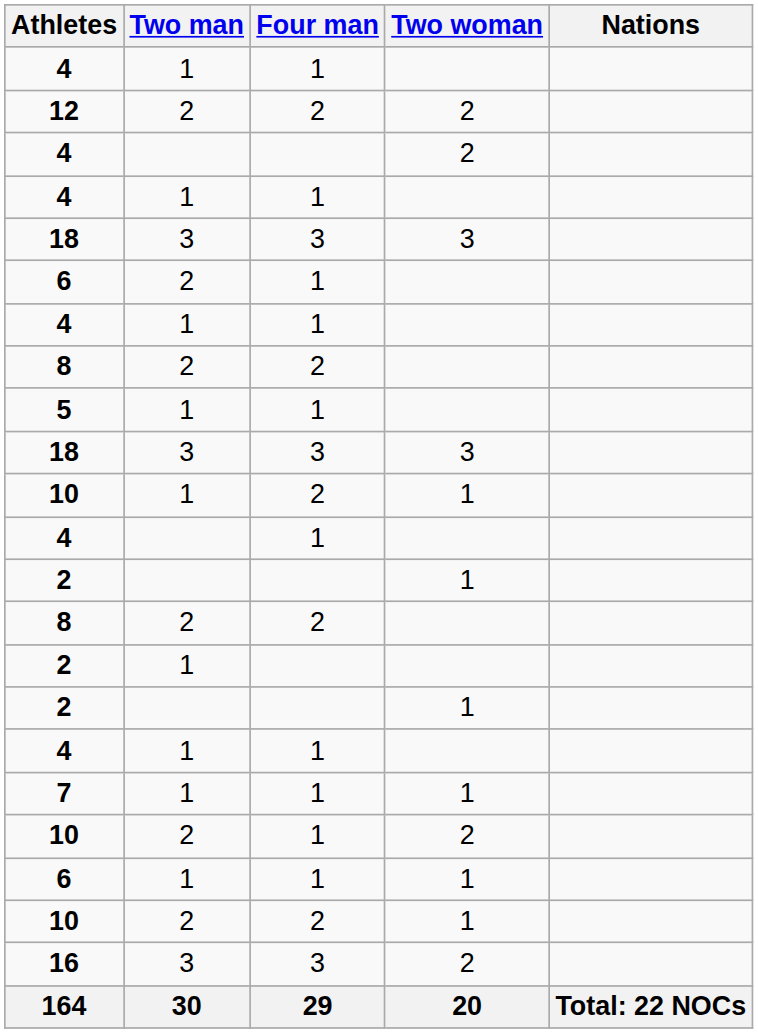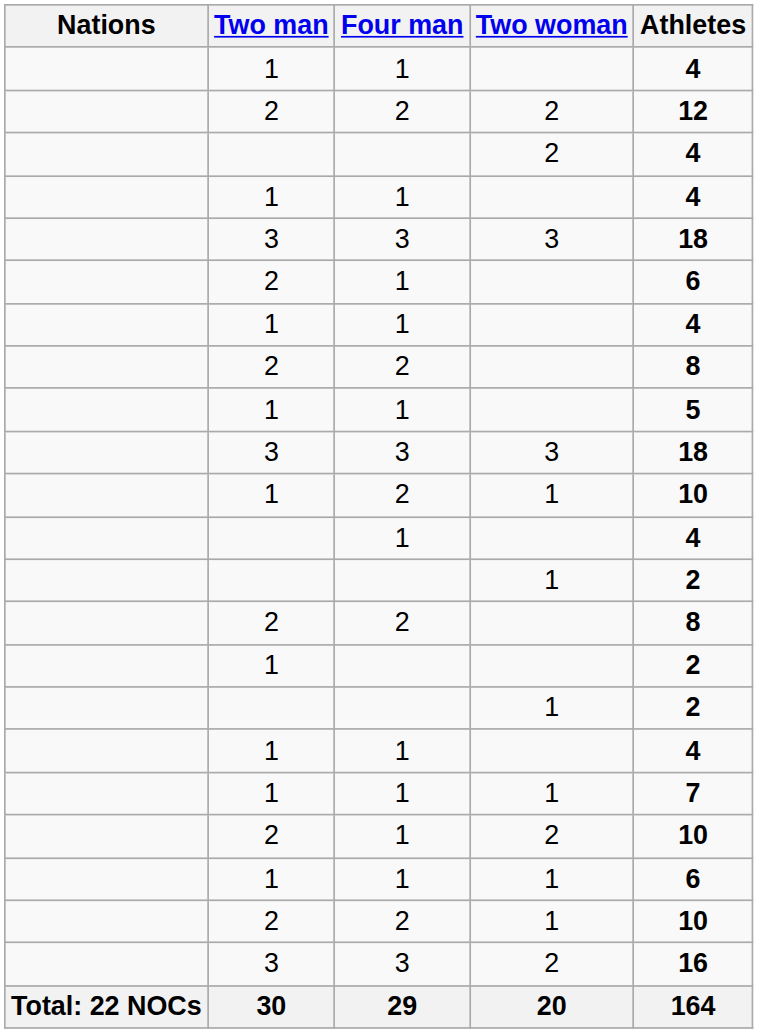columns swapped: Nations <-> Athletes
